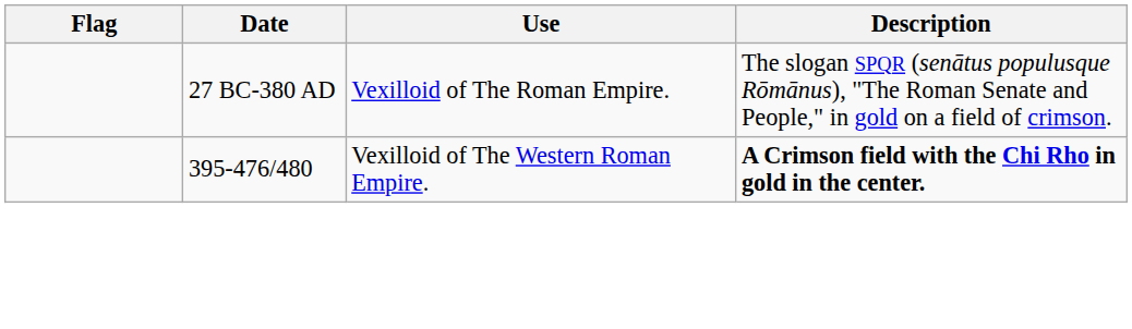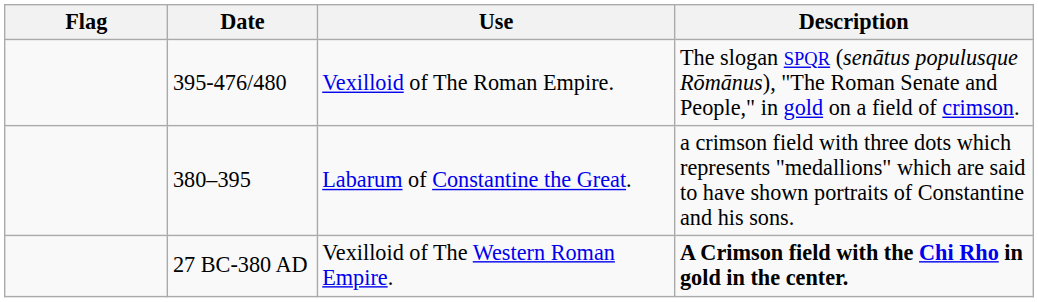Vexilloid of The Roman Empire. | Date: 27 BC-380 AD -> 395-476/480
+ row: 380–395 | Labarum of Constantine the Great. | a crimson field with three dots which represents "medallions" which are said to have shown portraits of Constantine and his sons.
Vexilloid of The Western Roman Empire. | Date: 395-476/480 -> 27 BC-380 AD
